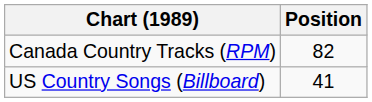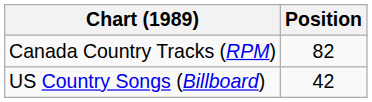US Country Songs (Billboard) | Position: 41 -> 42
